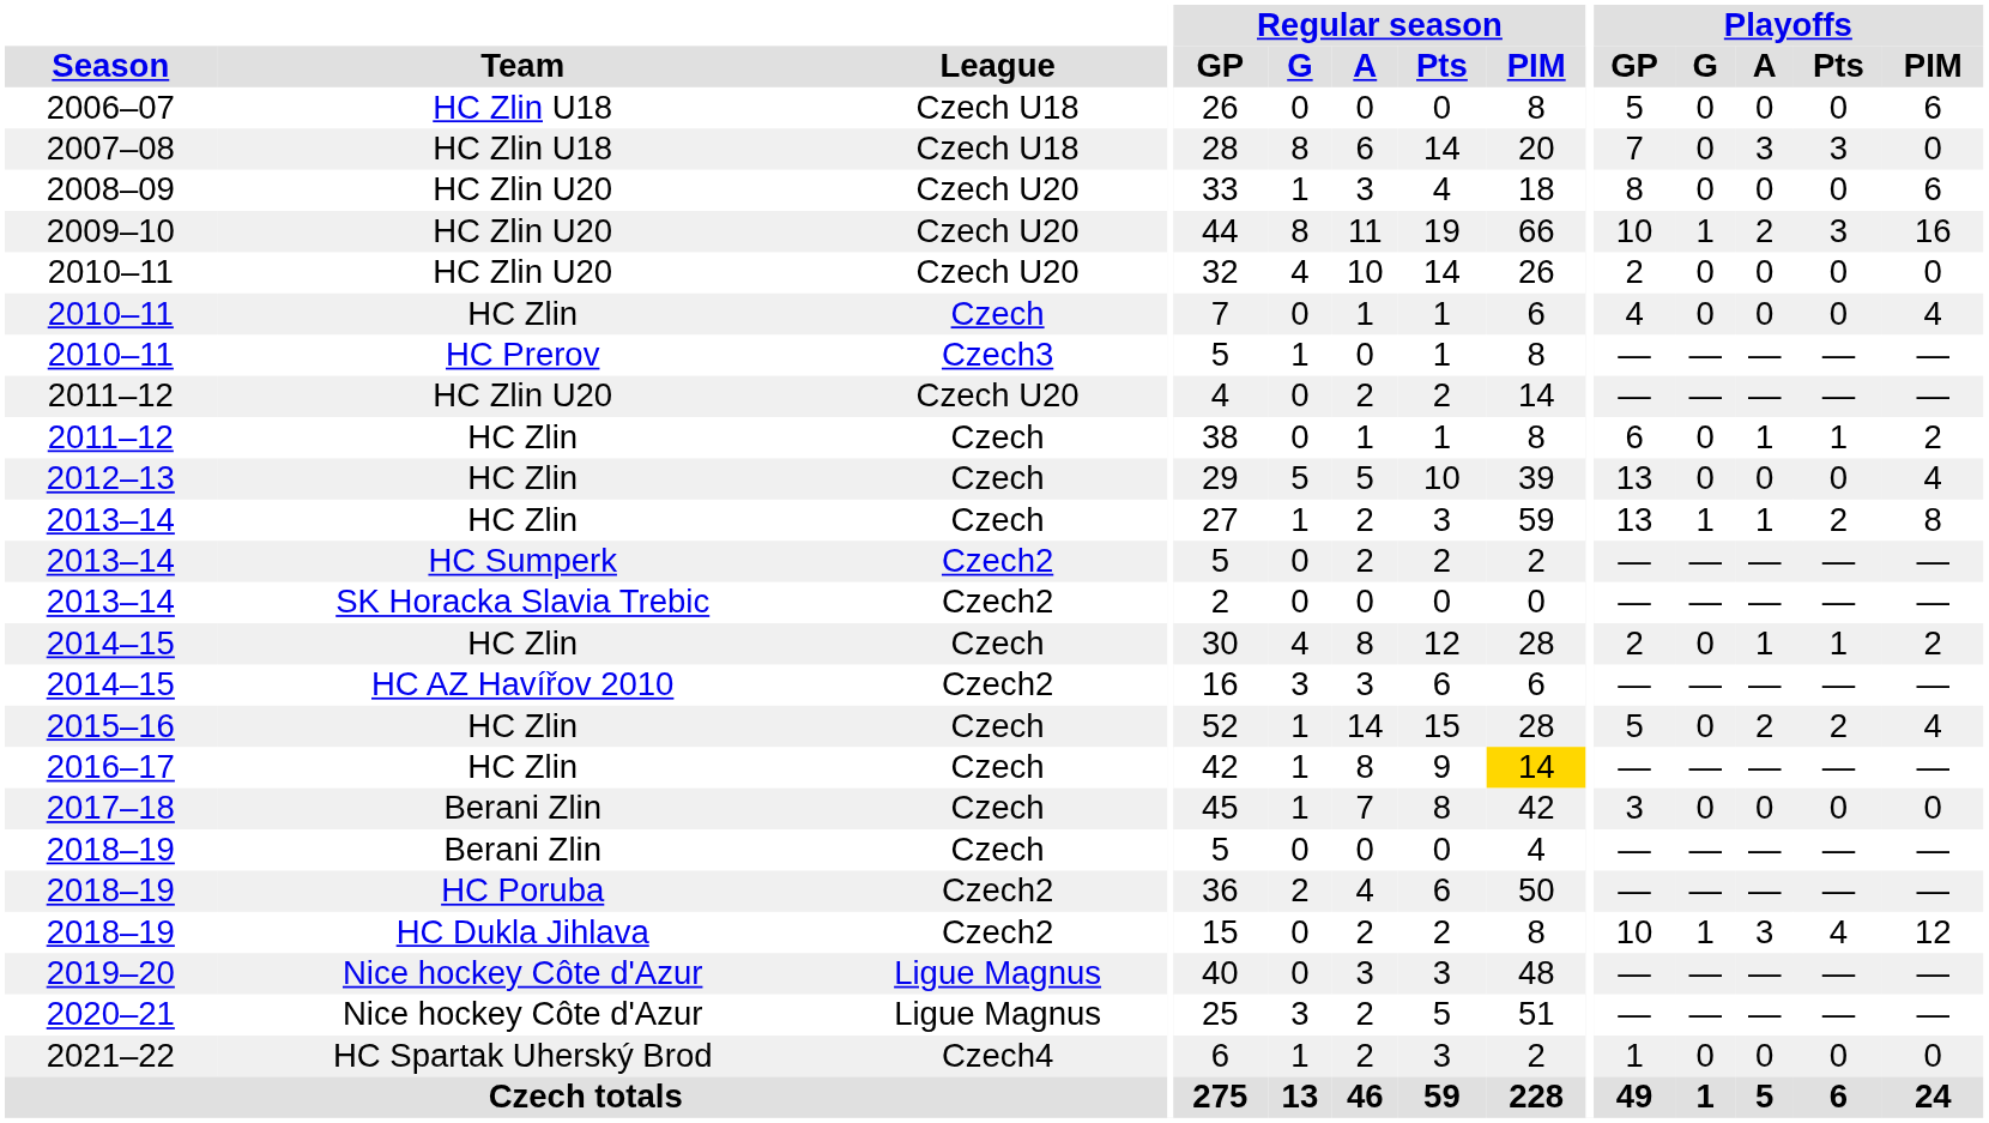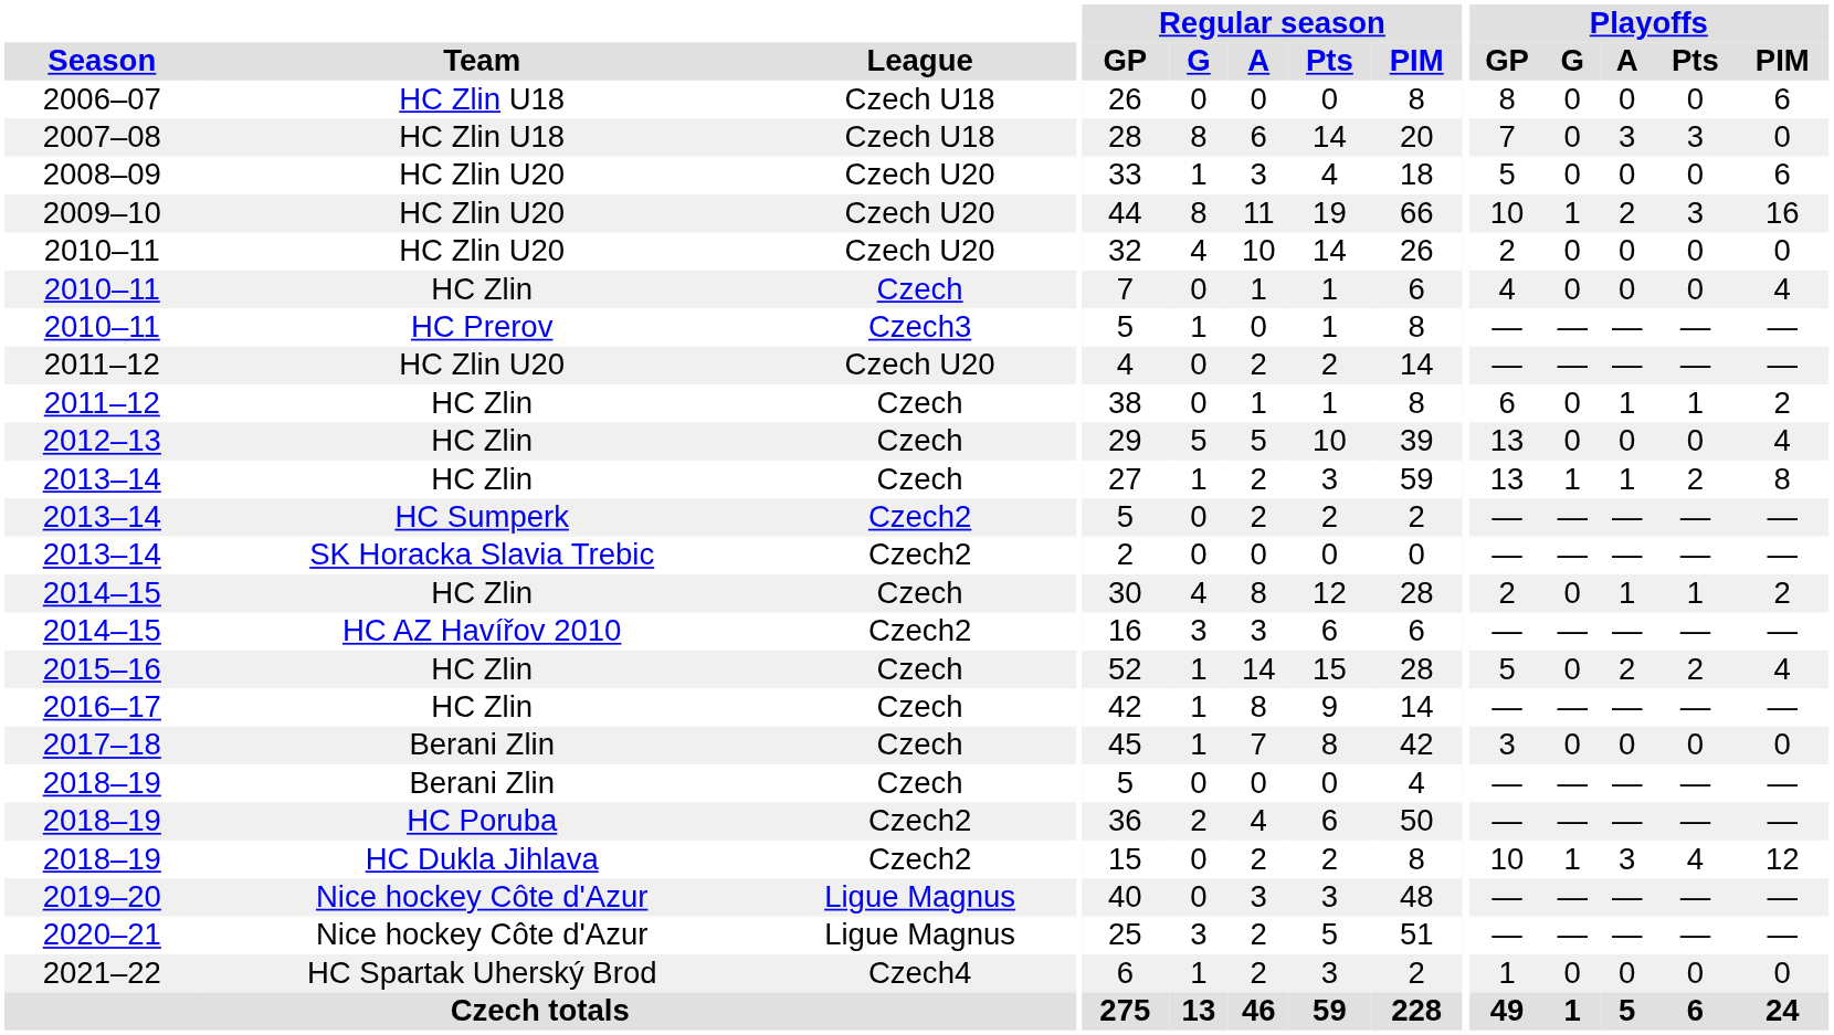2006–07 | Playoffs / GP: 5 -> 8
2008–09 | Playoffs / GP: 8 -> 5
2016–17 | Regular season / PIM: gold background -> no background
